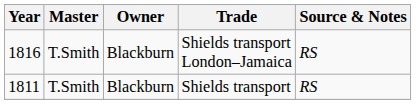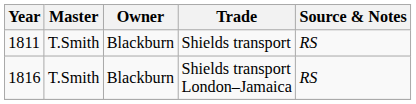rows swapped: Shields transport <-> Shields transport London–Jamaica
